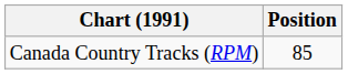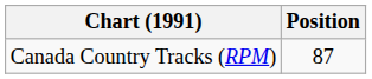Canada Country Tracks (RPM) | Position: 85 -> 87
